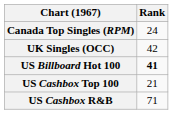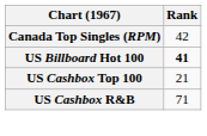Canada Top Singles (RPM) | Rank: 24 -> 42
- row: UK Singles (OCC) | 42
